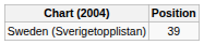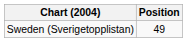Sweden (Sverigetopplistan) | Position: 39 -> 49
